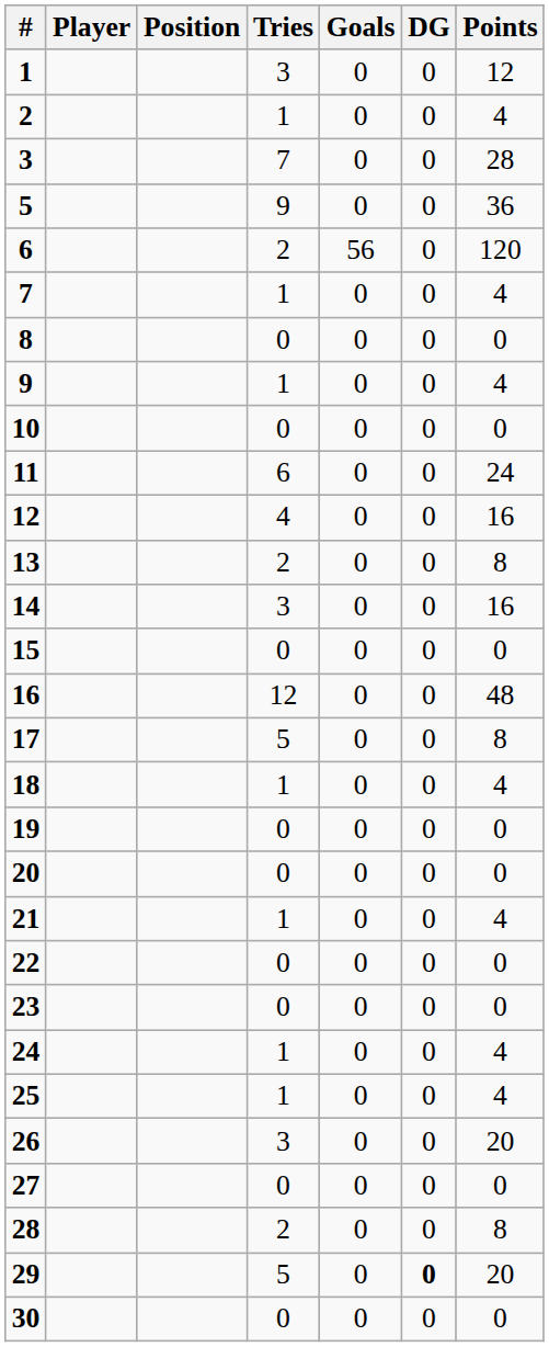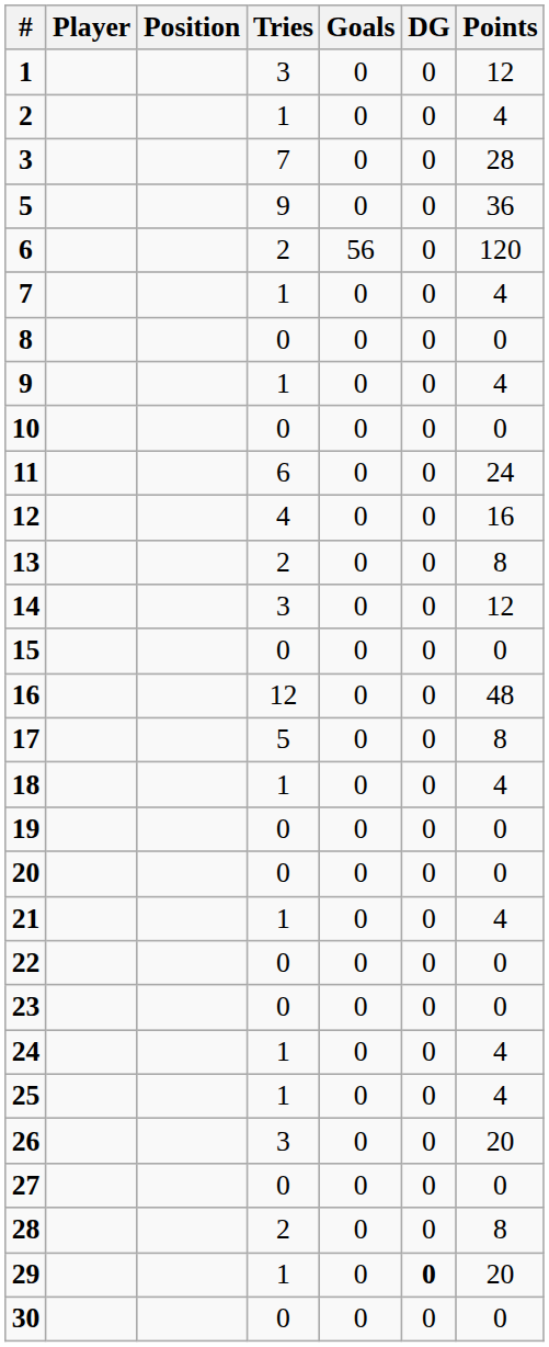14 | Points: 16 -> 12
29 | Tries: 5 -> 1
